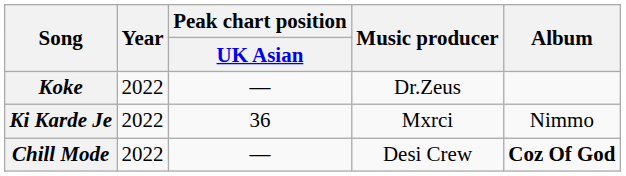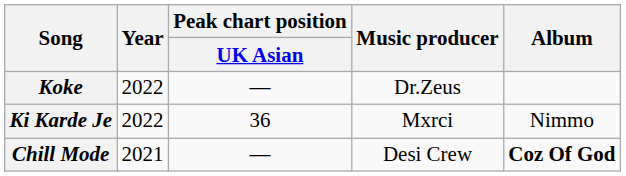Chill Mode | Year: 2022 -> 2021
